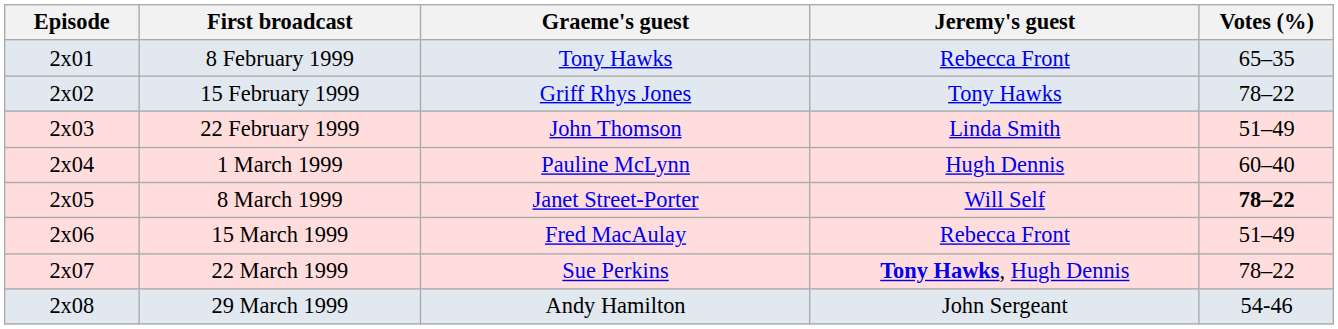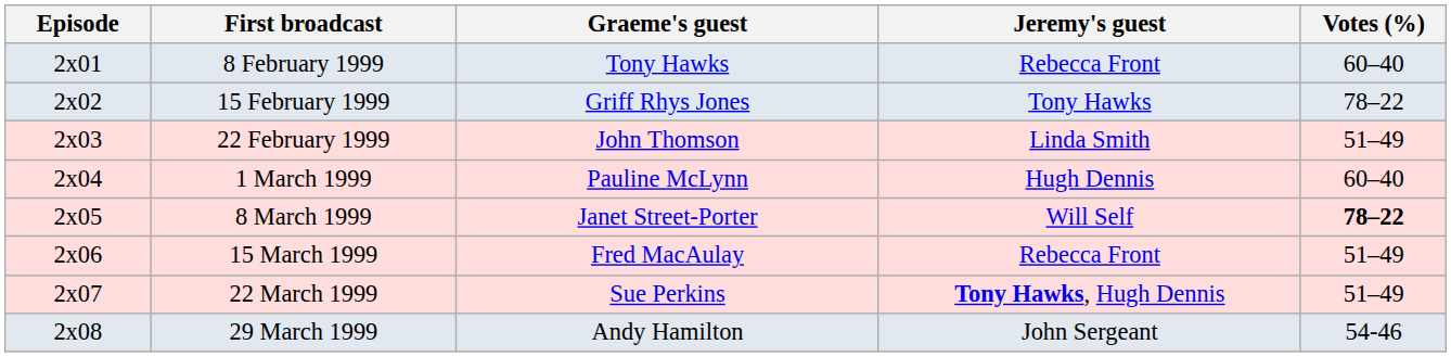8 February 1999 | Votes (%): 65–35 -> 60–40
22 March 1999 | Votes (%): 78–22 -> 51–49
